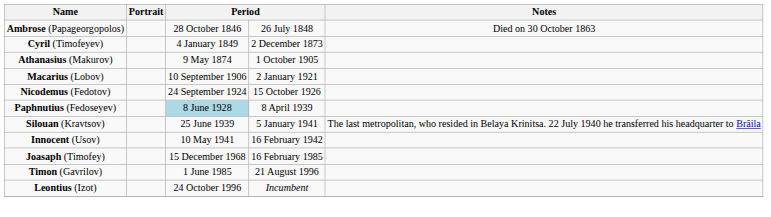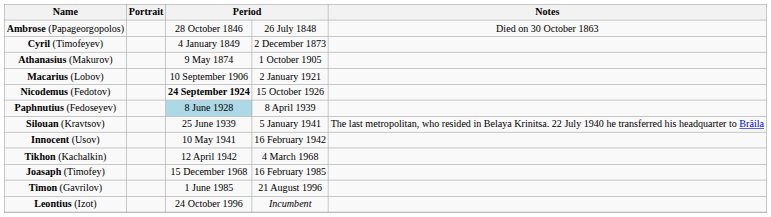Nicodemus (Fedotov) | column 3: normal -> bold
+ row: Tikhon (Kachalkin) | 12 April 1942 | 4 March 1968
